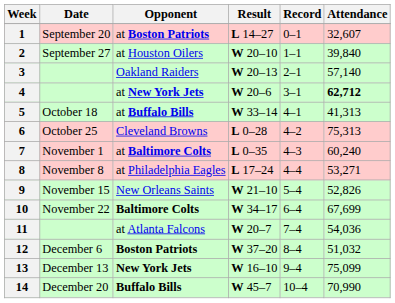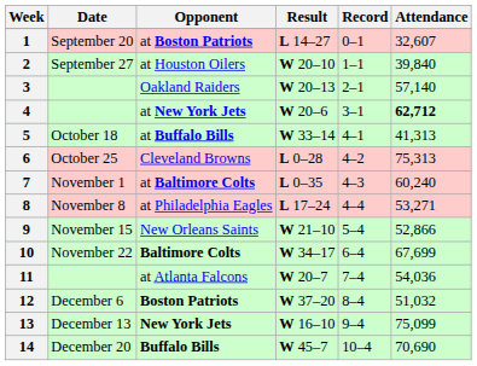9 | Attendance: 52,826 -> 52,866
14 | Attendance: 70,990 -> 70,690
